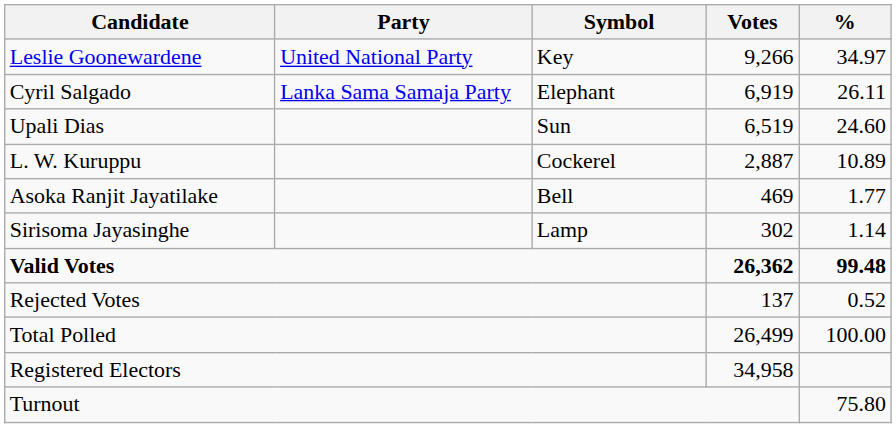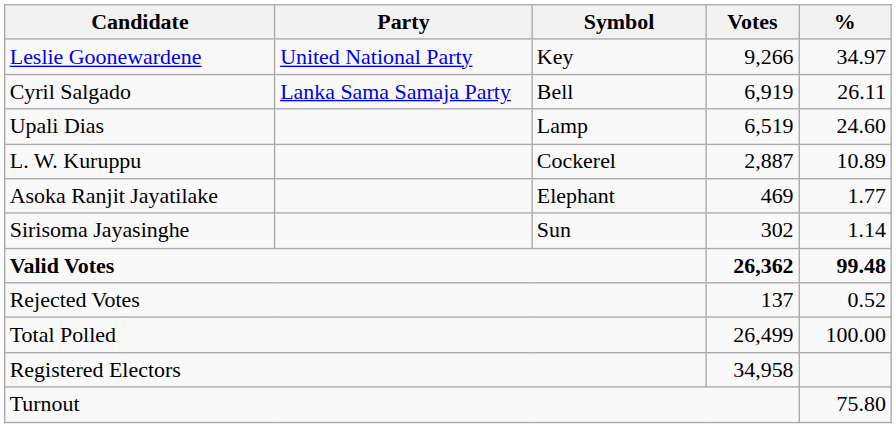Cyril Salgado | Symbol: Elephant -> Bell
Upali Dias | Symbol: Sun -> Lamp
Asoka Ranjit Jayatilake | Symbol: Bell -> Elephant
Sirisoma Jayasinghe | Symbol: Lamp -> Sun
